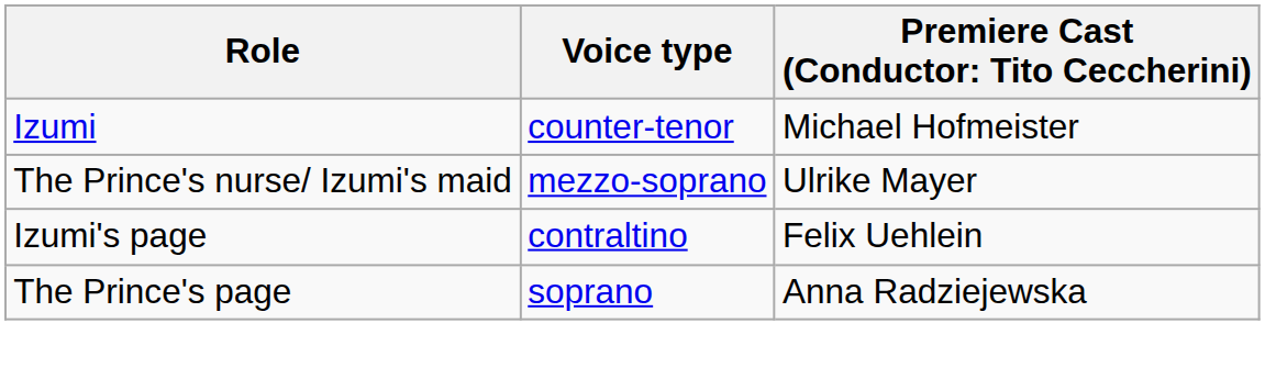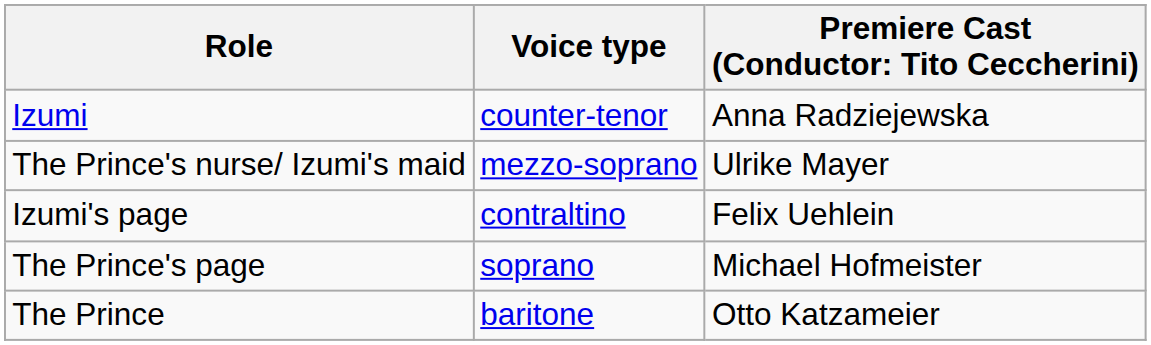Izumi | column 3: Michael Hofmeister -> Anna Radziejewska
The Prince's page | column 3: Anna Radziejewska -> Michael Hofmeister
+ row: The Prince | baritone | Otto Katzameier
